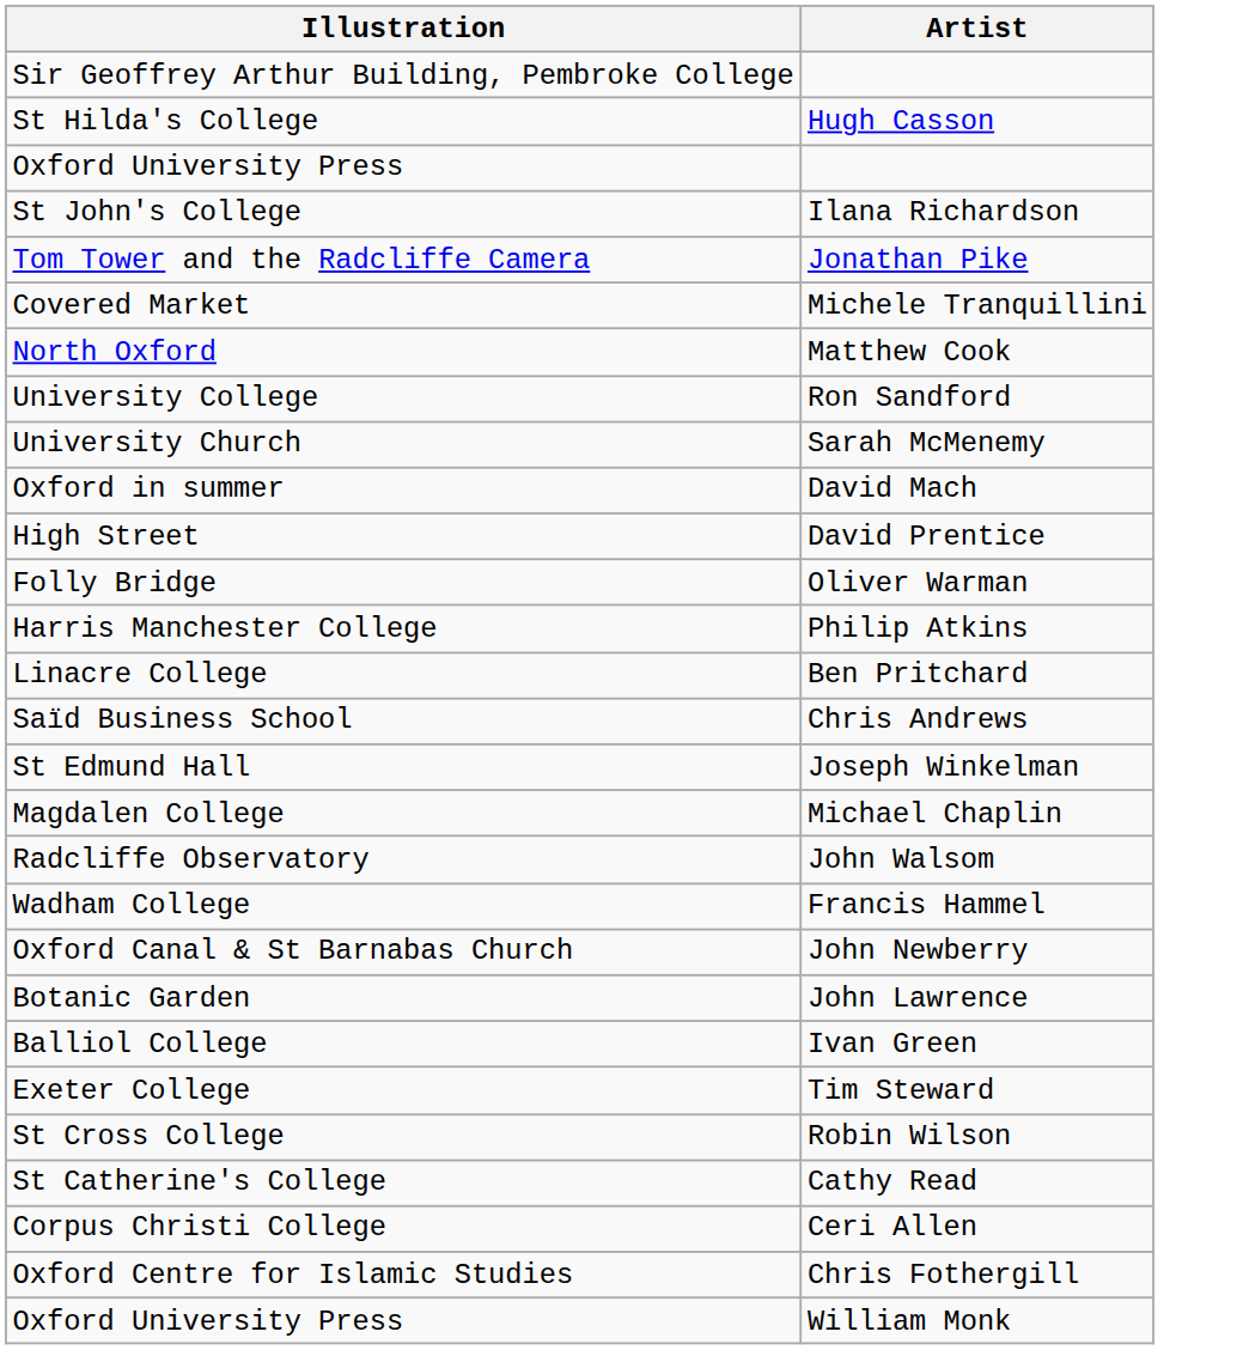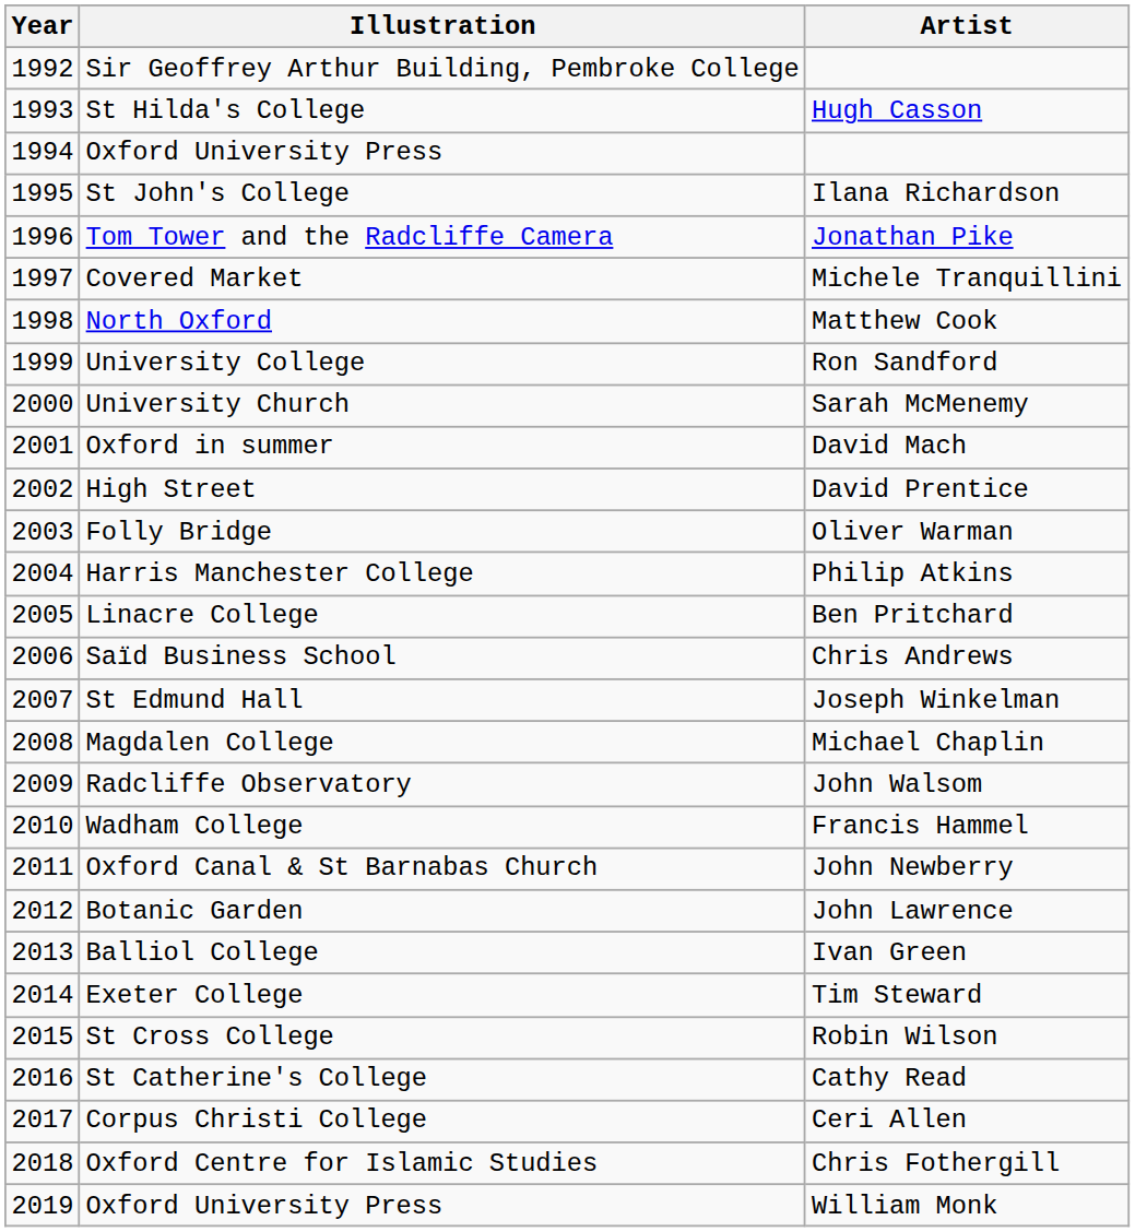+ column: Year | 1992 | 1993 | 1994 | 1995 | 1996 | 1997 | 1998 | 1999 | 2000 | 2001 | 2002 | 2003 | 2004 | 2005 | 2006 | 2007 | 2008 | 2009 | 2010 | 2011 | 2012 | 2013 | 2014 | 2015 | 2016 | 2017 | 2018 | 2019
